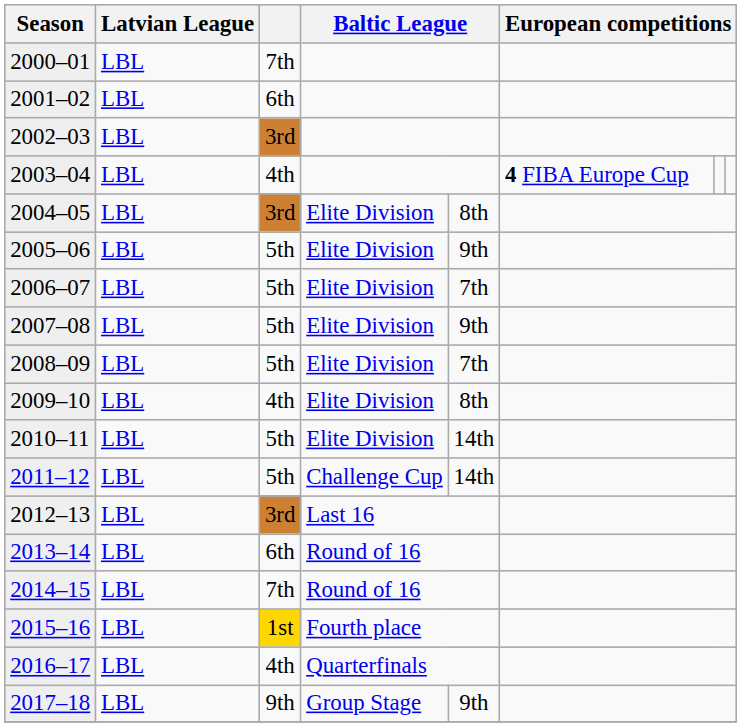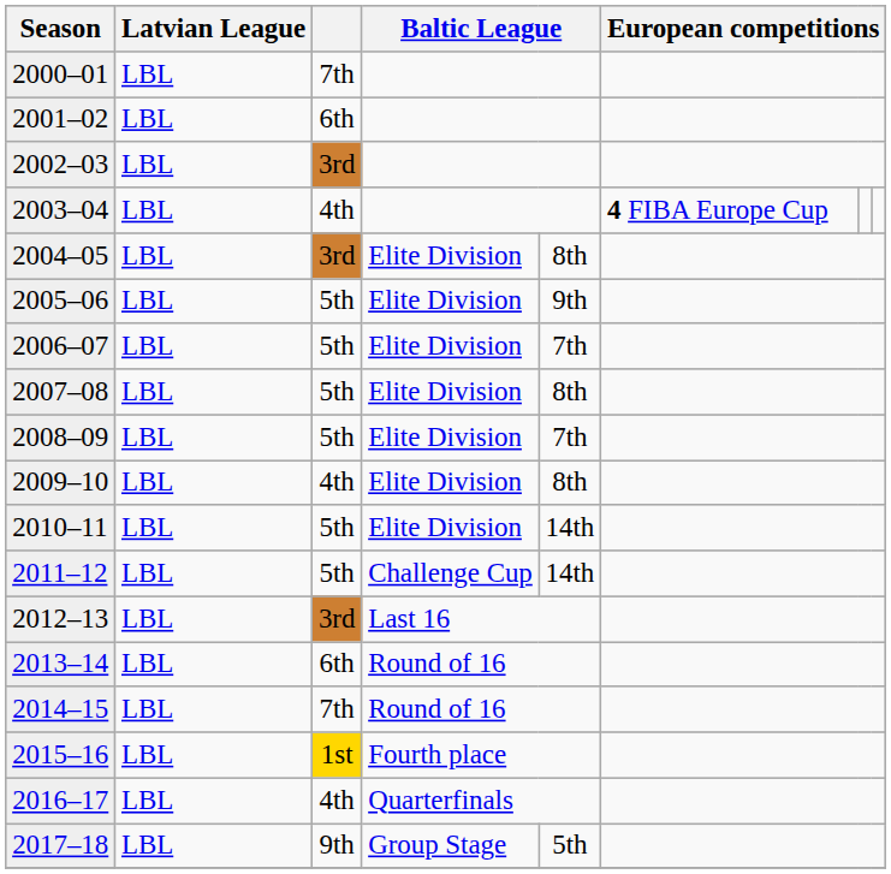2007–08 | column 5: 9th -> 8th
2017–18 | column 5: 9th -> 5th
